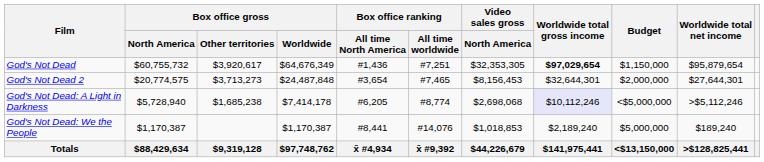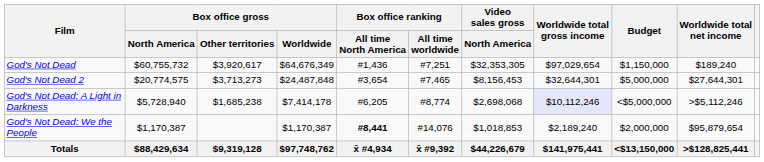God's Not Dead | Worldwide total gross income: bold -> normal
God's Not Dead | Worldwide total net income: $95,879,654 -> $189,240
God's Not Dead 2 | Budget: $2,000,000 -> $5,000,000
God's Not Dead: We the People | Box office ranking / All time North America: normal -> bold
God's Not Dead: We the People | Budget: $5,000,000 -> $2,000,000
God's Not Dead: We the People | Worldwide total net income: $189,240 -> $95,879,654
